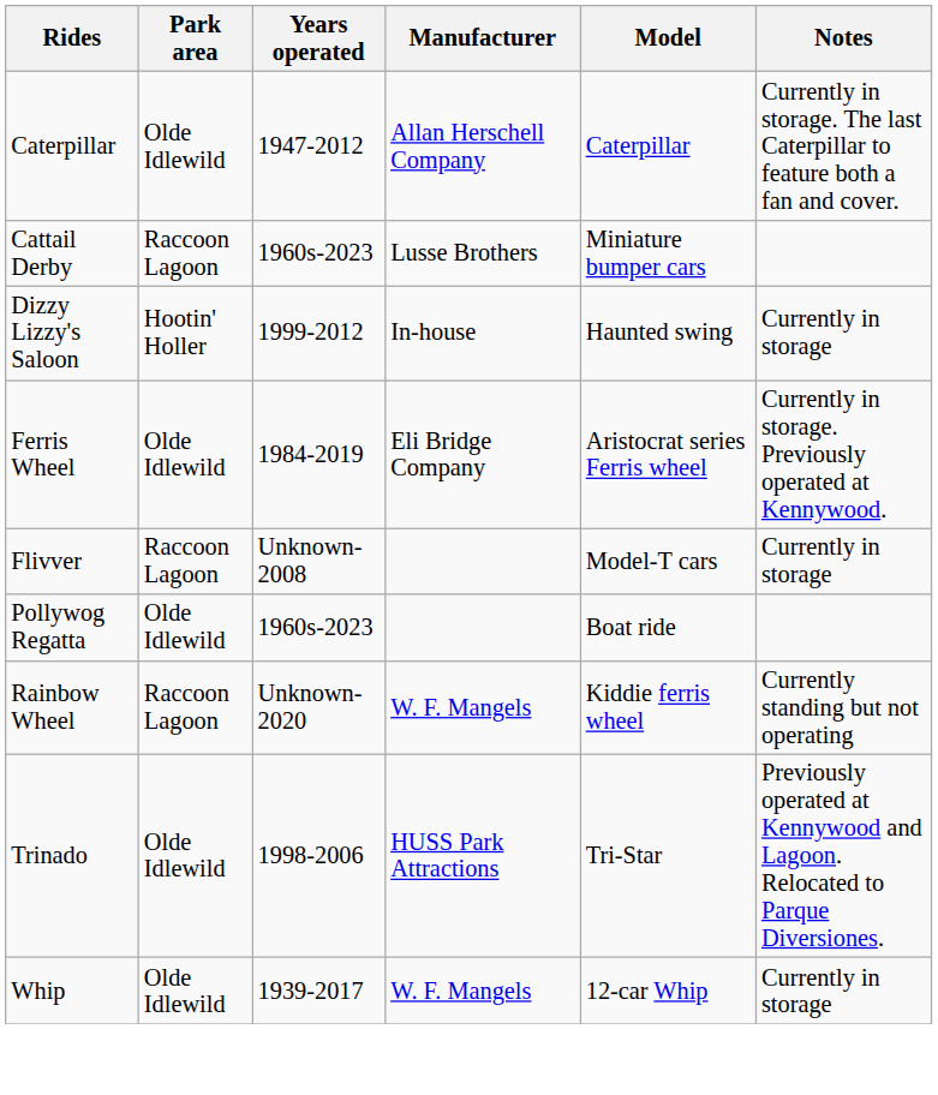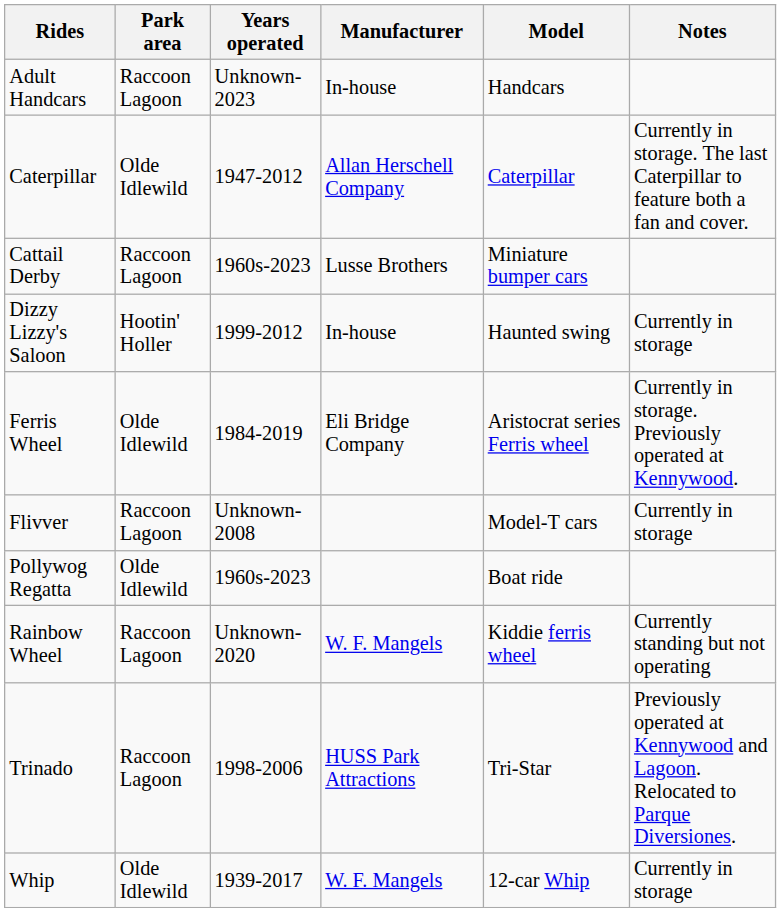+ row: Adult Handcars | Raccoon Lagoon | Unknown-2023 | In-house | Handcars
Trinado | Park area: Olde Idlewild -> Raccoon Lagoon
